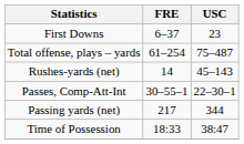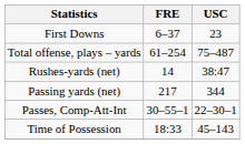Rushes-yards (net) | USC: 45–143 -> 38:47
rows swapped: Passing yards (net) <-> Passes, Comp-Att-Int
Time of Possession | USC: 38:47 -> 45–143
